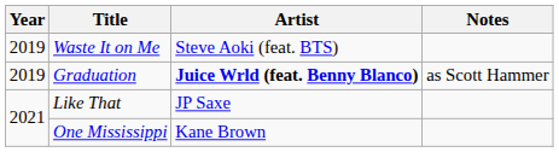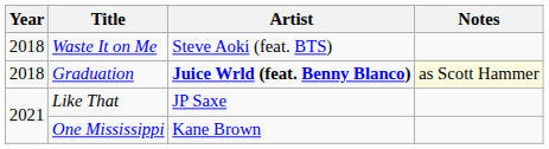Waste It on Me | Year: 2019 -> 2018
Graduation | Year: 2019 -> 2018
Graduation | Notes: no background -> lightyellow background
